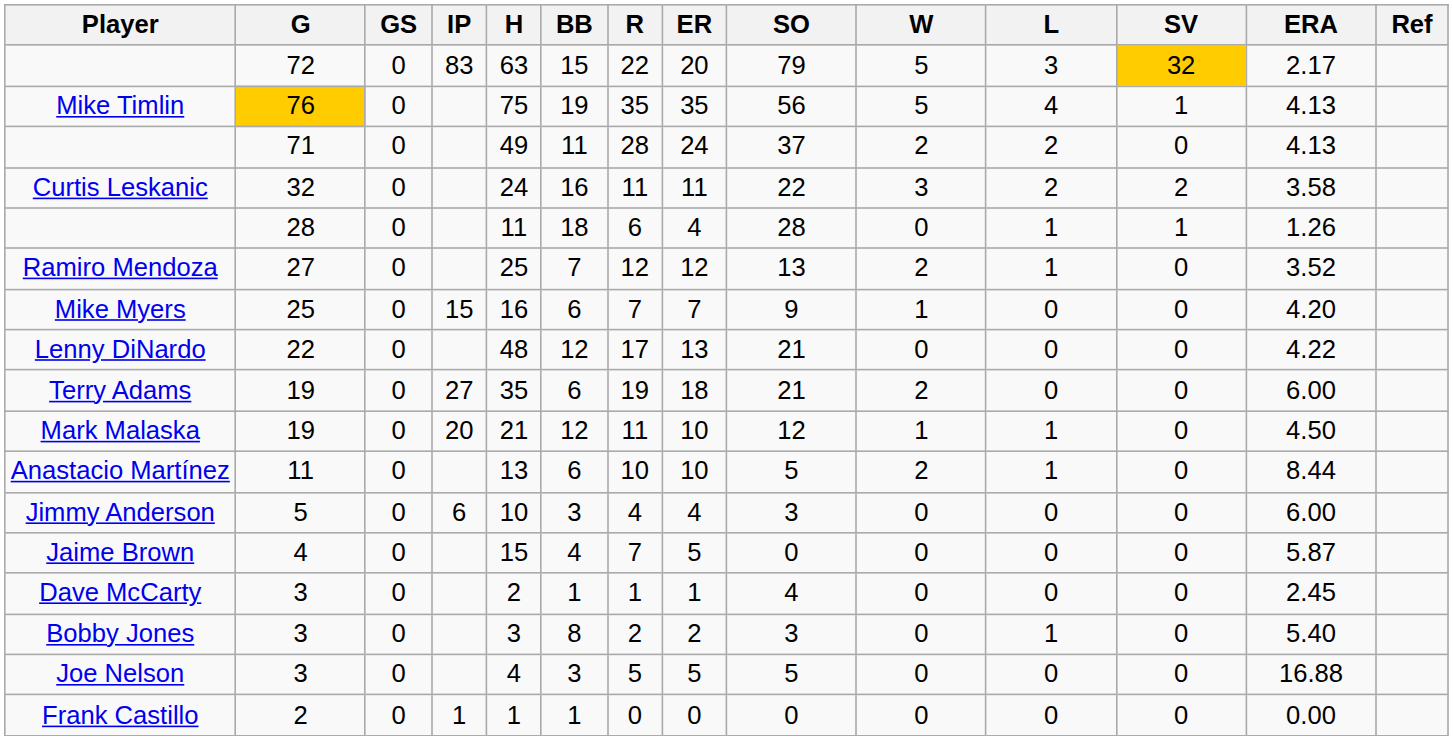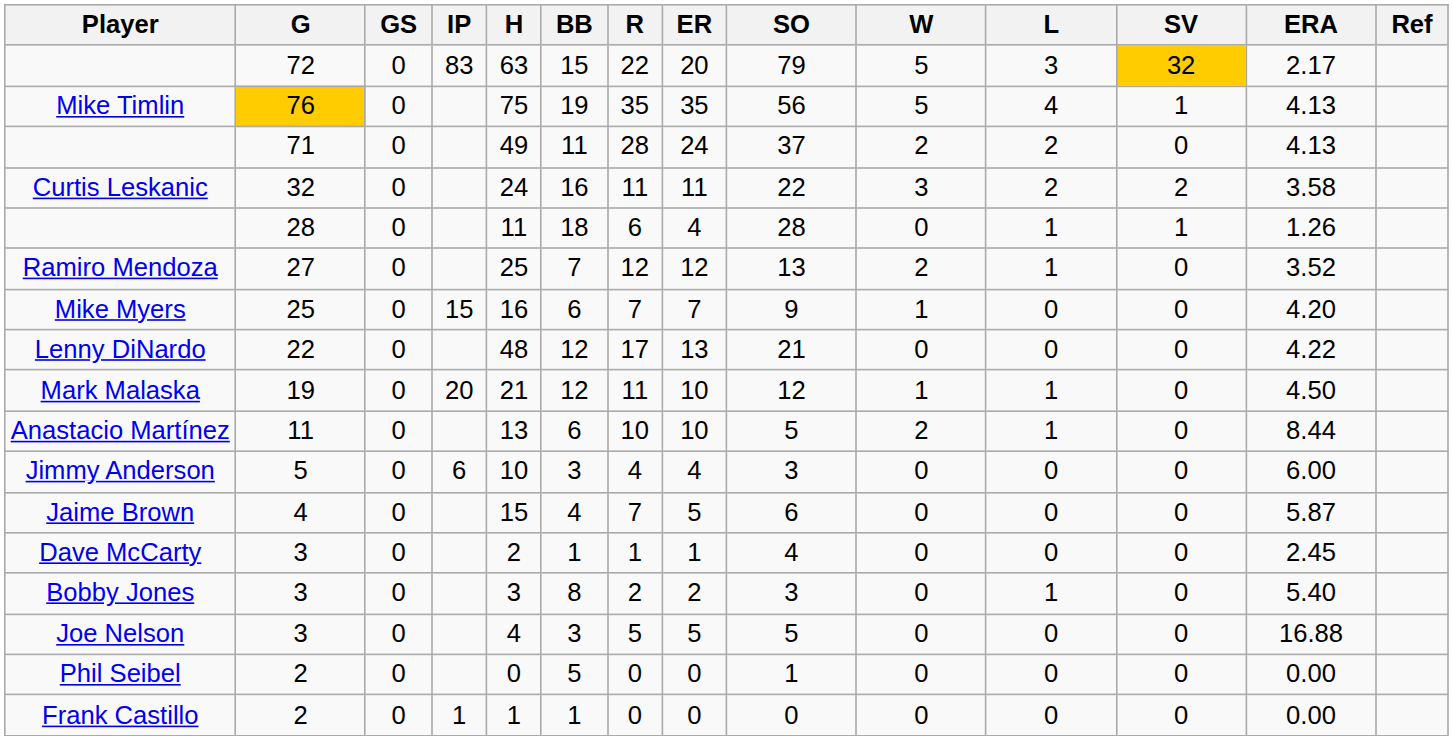- row: Terry Adams | 19 | 0 | 27 | 35 | 6 | 19 | 18 | 21 | 2 | 0 | 0 | 6.00
Jaime Brown | SO: 0 -> 6
+ row: Phil Seibel | 2 | 0 | 0 | 5 | 0 | 0 | 1 | 0 | 0 | 0 | 0.00
